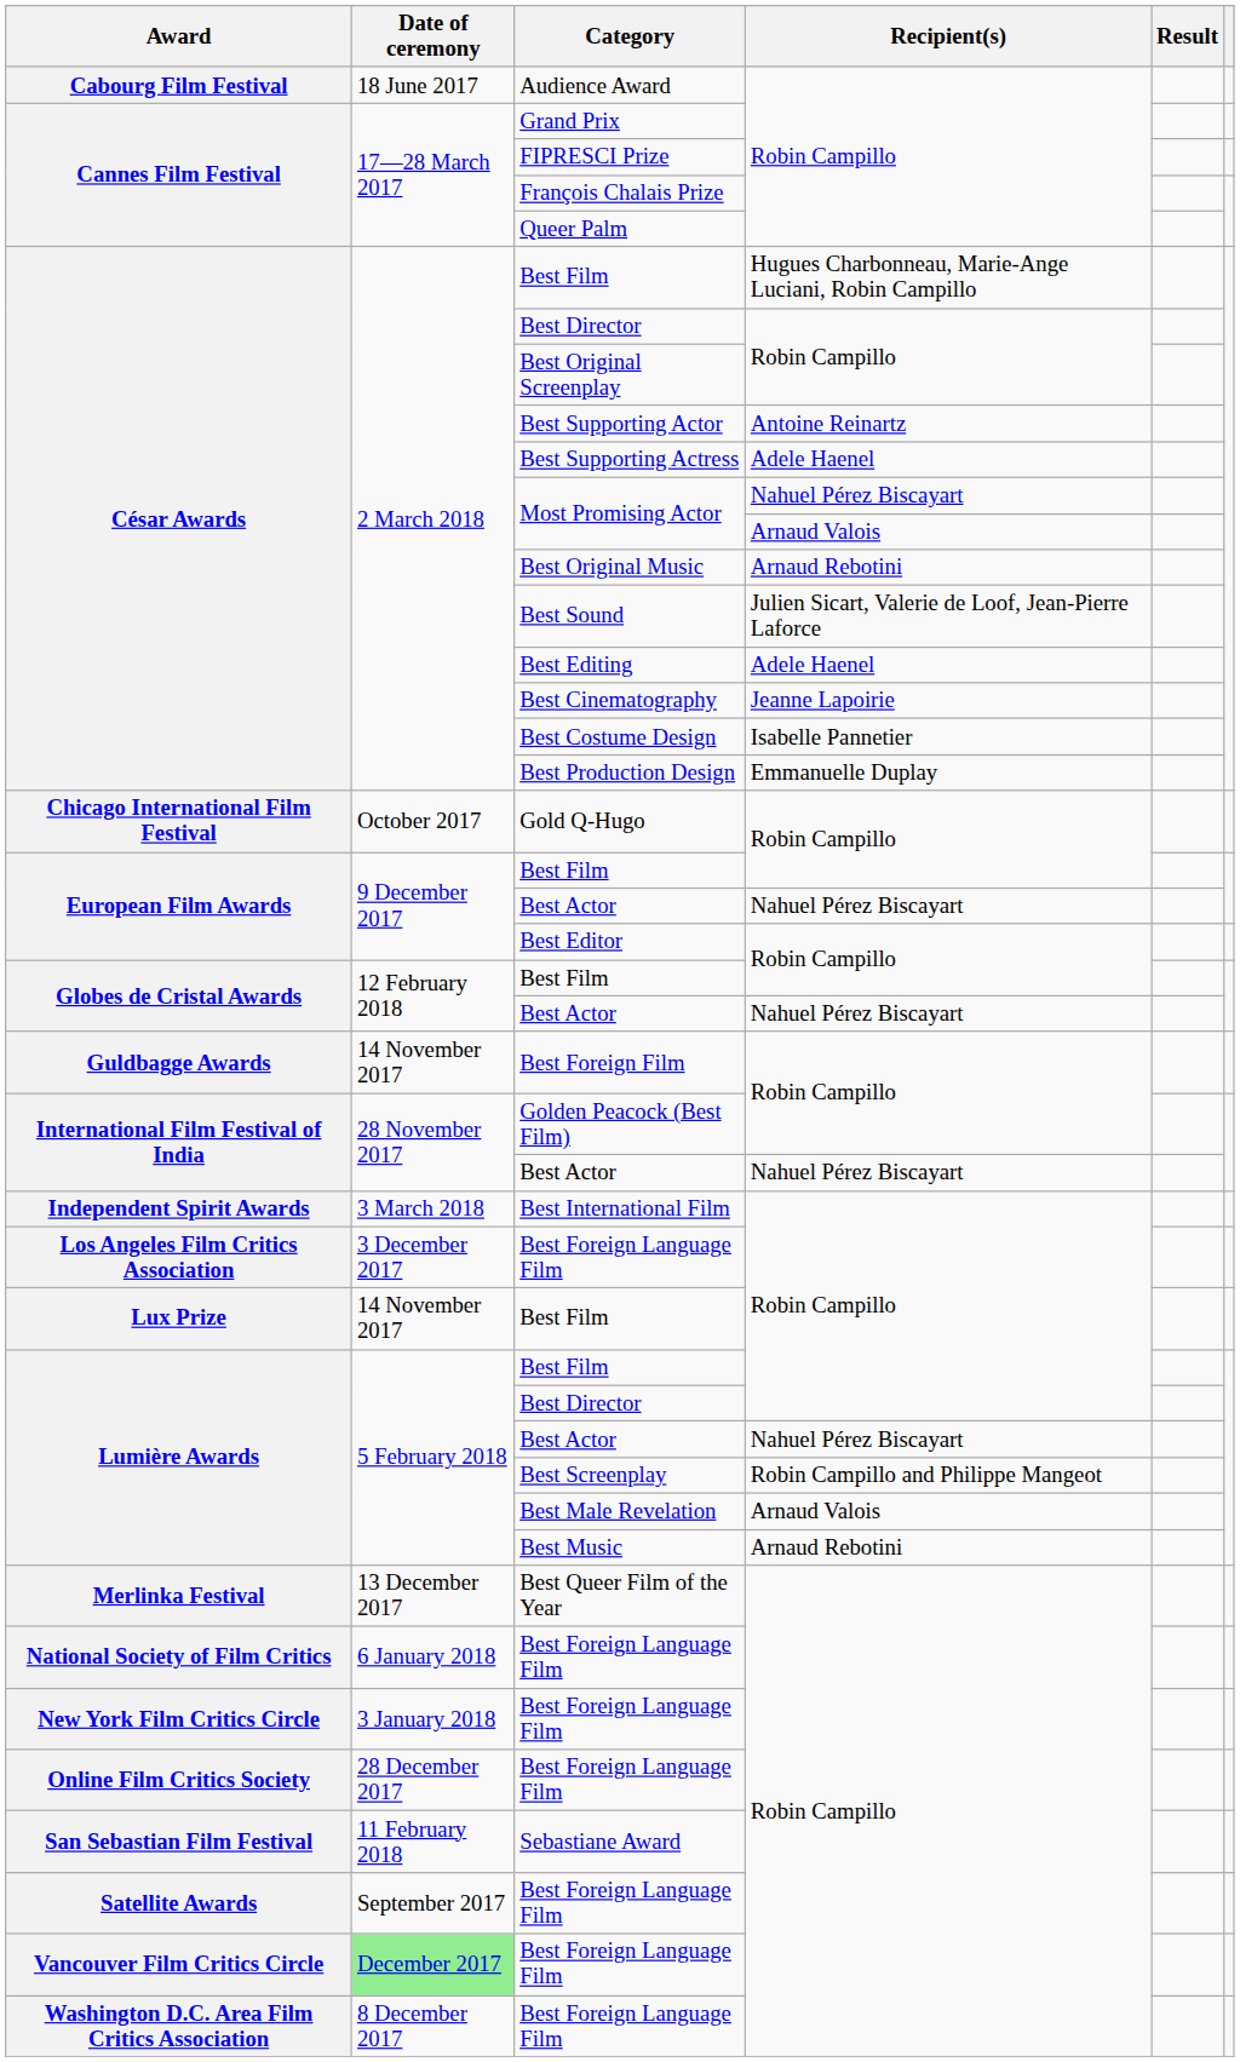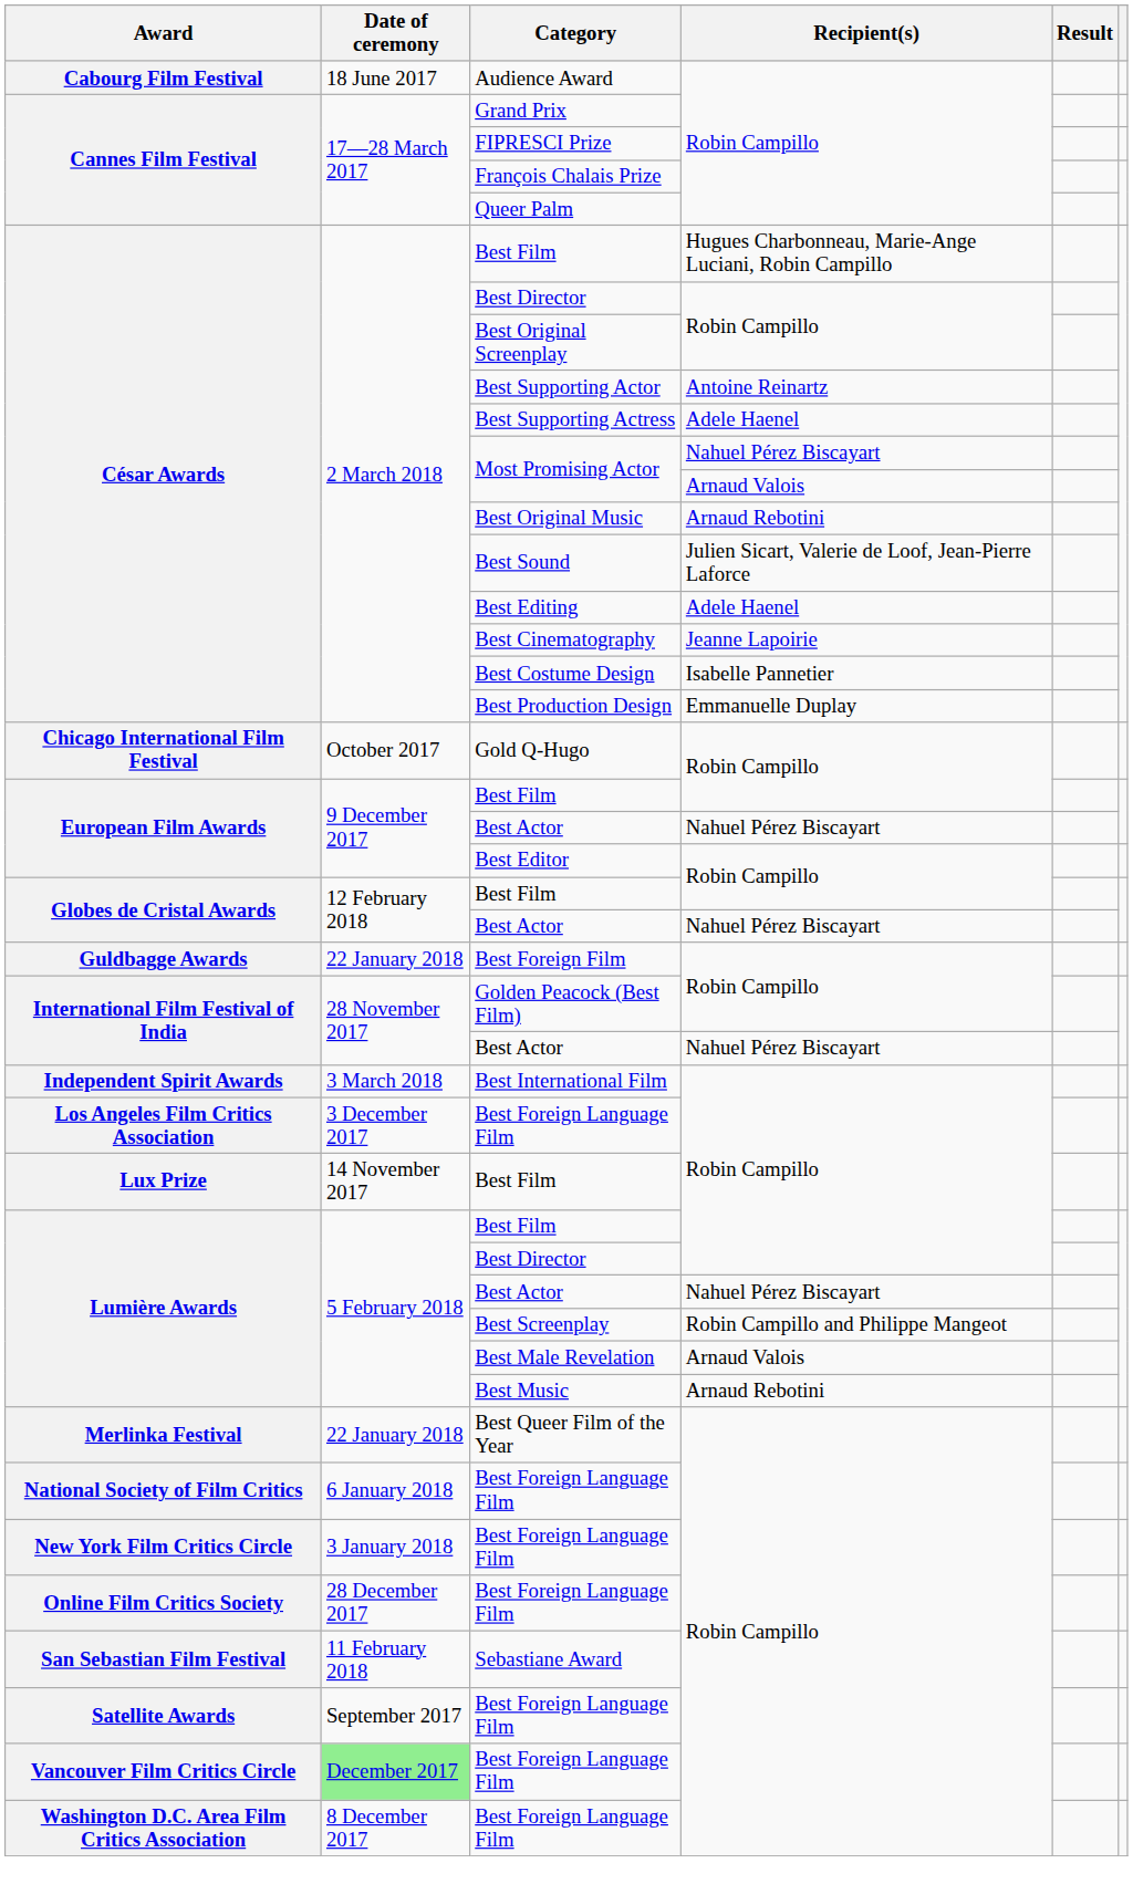Best Foreign Film | Date of ceremony: 14 November 2017 -> 22 January 2018
Best Queer Film of the Year | Date of ceremony: 13 December 2017 -> 22 January 2018
